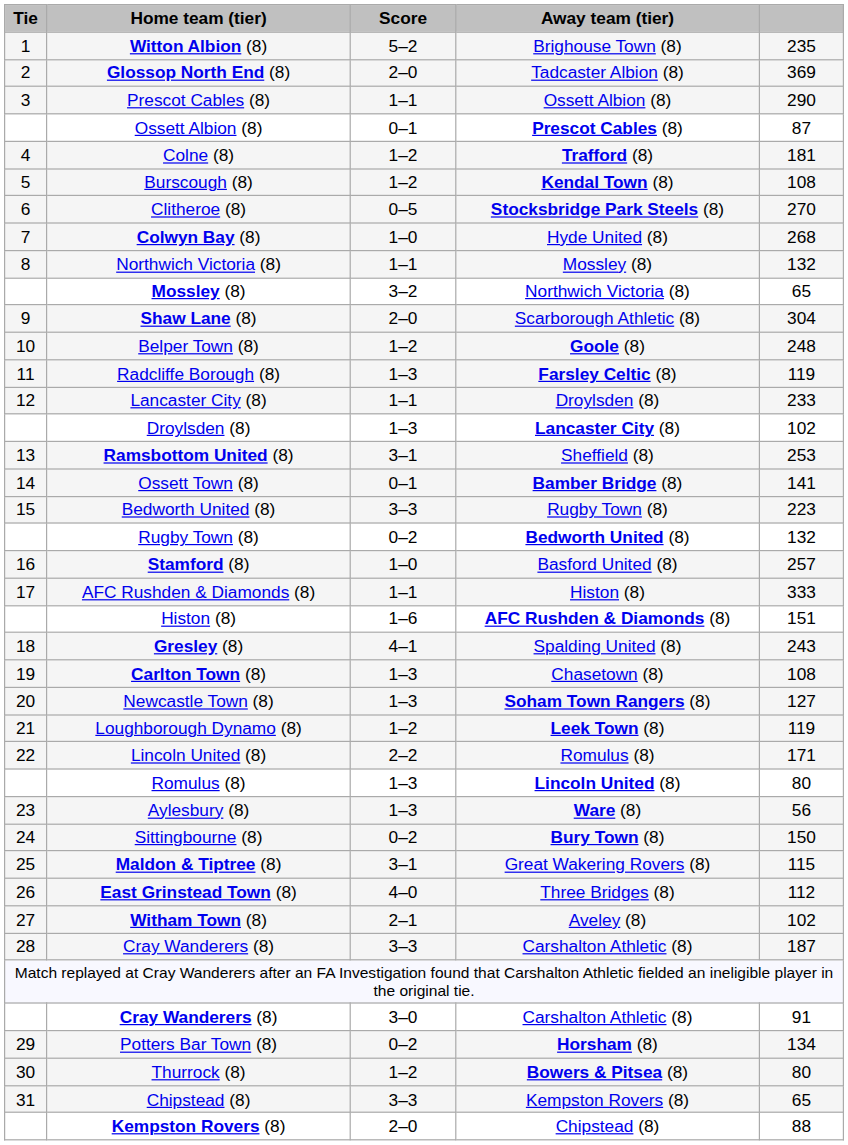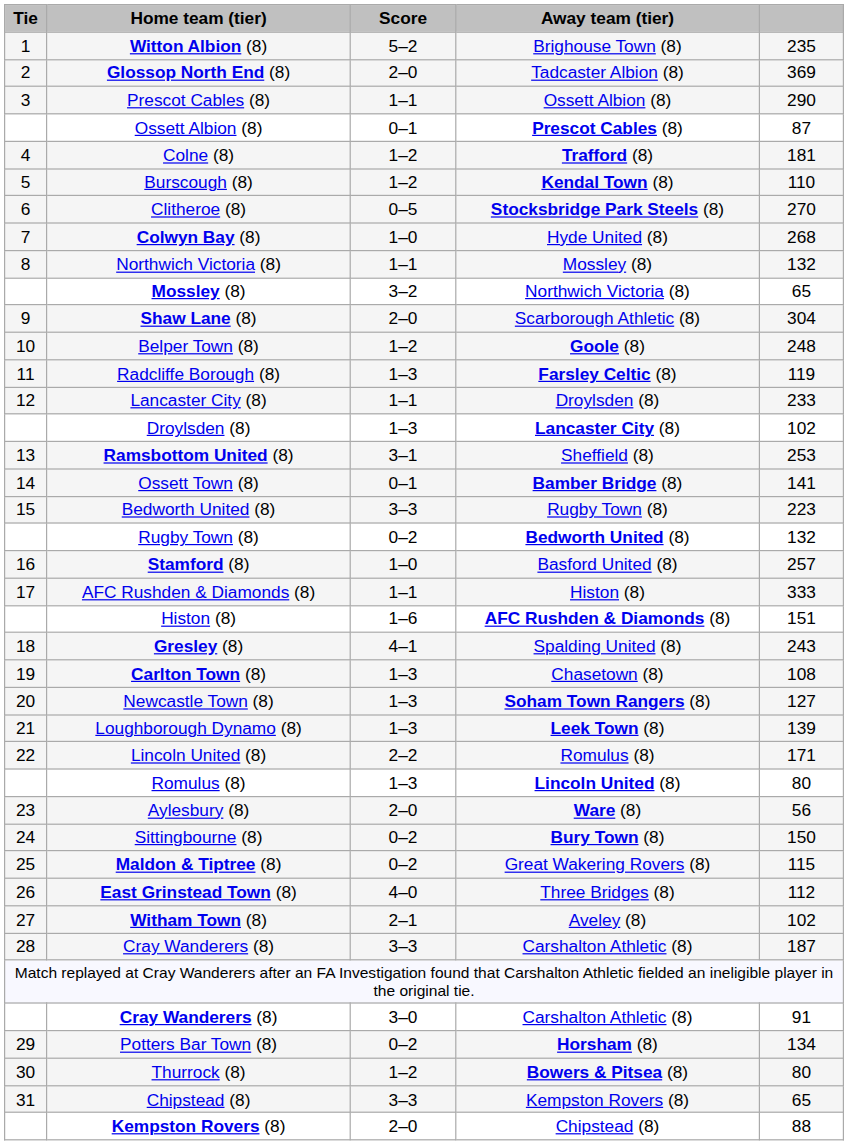Burscough (8) | column 5: 108 -> 110
Loughborough Dynamo (8) | Score: 1–2 -> 1–3
Loughborough Dynamo (8) | column 5: 119 -> 139
Aylesbury (8) | Score: 1–3 -> 2–0
Maldon & Tiptree (8) | Score: 3–1 -> 0–2
